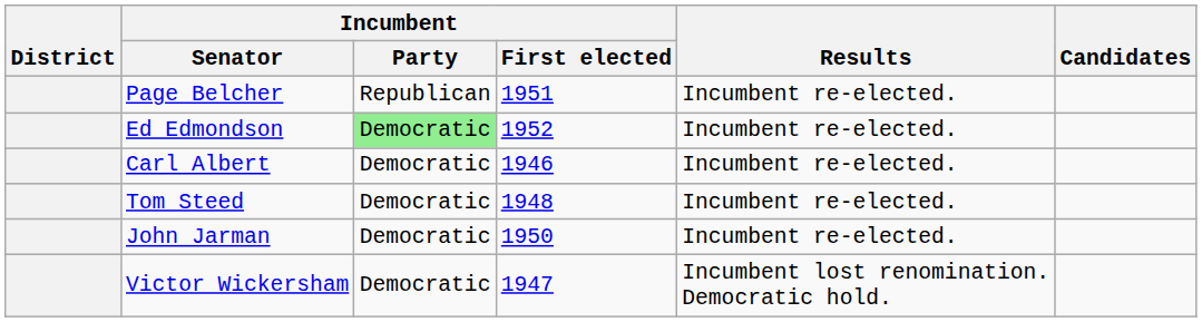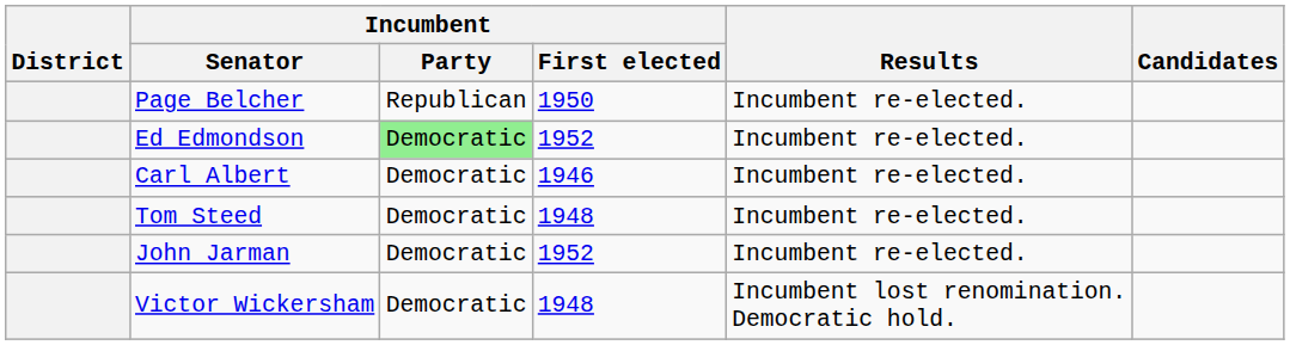Page Belcher | Incumbent / First elected: 1951 -> 1950
John Jarman | Incumbent / First elected: 1950 -> 1952
Victor Wickersham | Incumbent / First elected: 1947 -> 1948
